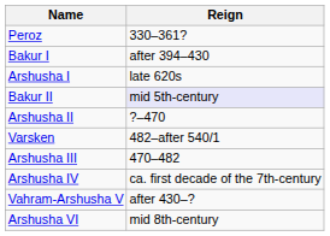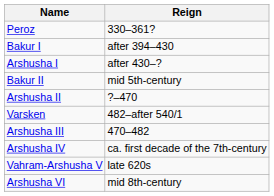Arshusha I | Reign: late 620s -> after 430–?
Bakur II | Reign: lavender background -> no background
Vahram-Arshusha V | Reign: after 430–? -> late 620s
